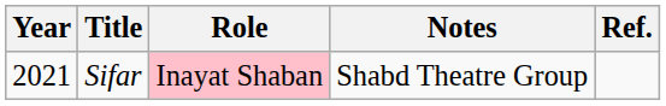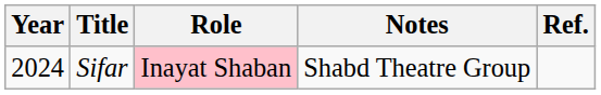Sifar | Year: 2021 -> 2024
